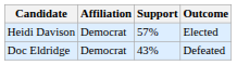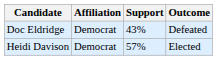rows swapped: Heidi Davison <-> Doc Eldridge
